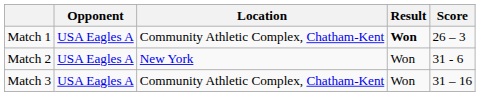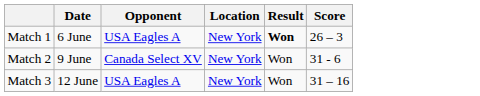+ column: Date | 6 June | 9 June | 12 June
Match 1 | Location: Community Athletic Complex, Chatham-Kent -> New York
Match 2 | Opponent: USA Eagles A -> Canada Select XV
Match 3 | Location: Community Athletic Complex, Chatham-Kent -> New York
